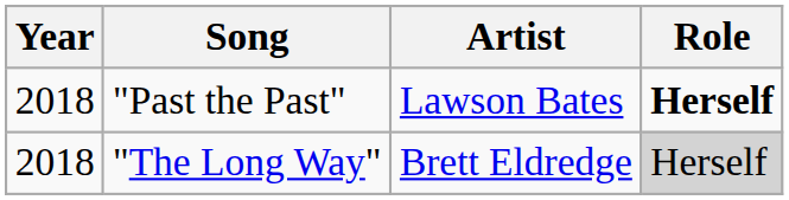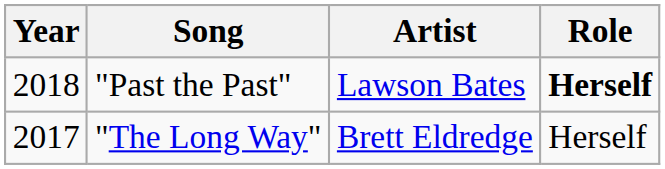"The Long Way" | Year: 2018 -> 2017
"The Long Way" | Role: lightgrey background -> no background
